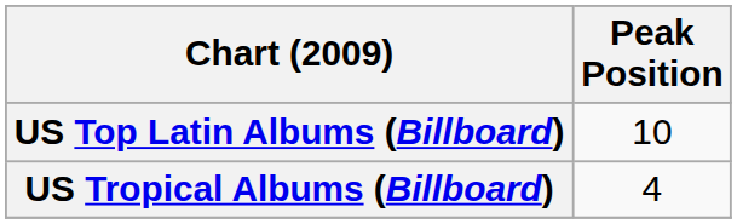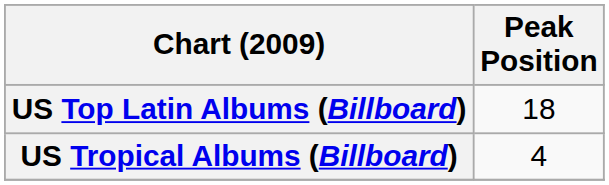US Top Latin Albums (Billboard) | Peak Position: 10 -> 18
